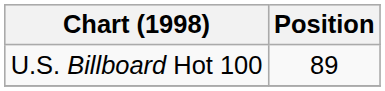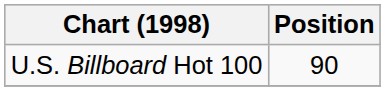U.S. Billboard Hot 100 | Position: 89 -> 90
